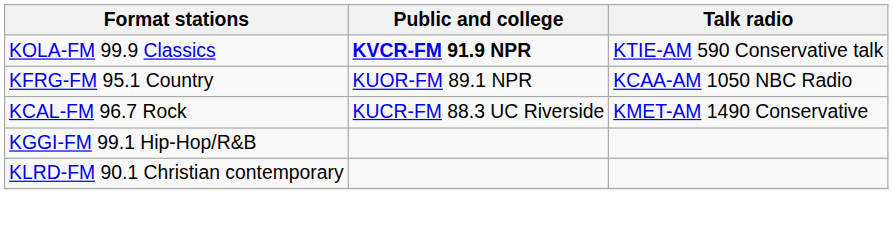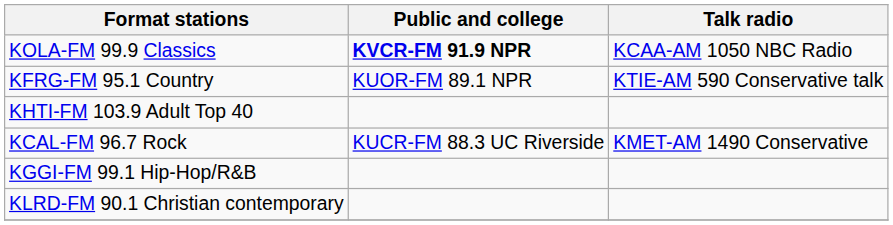KOLA-FM 99.9 Classics | Talk radio: KTIE-AM 590 Conservative talk -> KCAA-AM 1050 NBC Radio
KFRG-FM 95.1 Country | Talk radio: KCAA-AM 1050 NBC Radio -> KTIE-AM 590 Conservative talk
+ row: KHTI-FM 103.9 Adult Top 40
